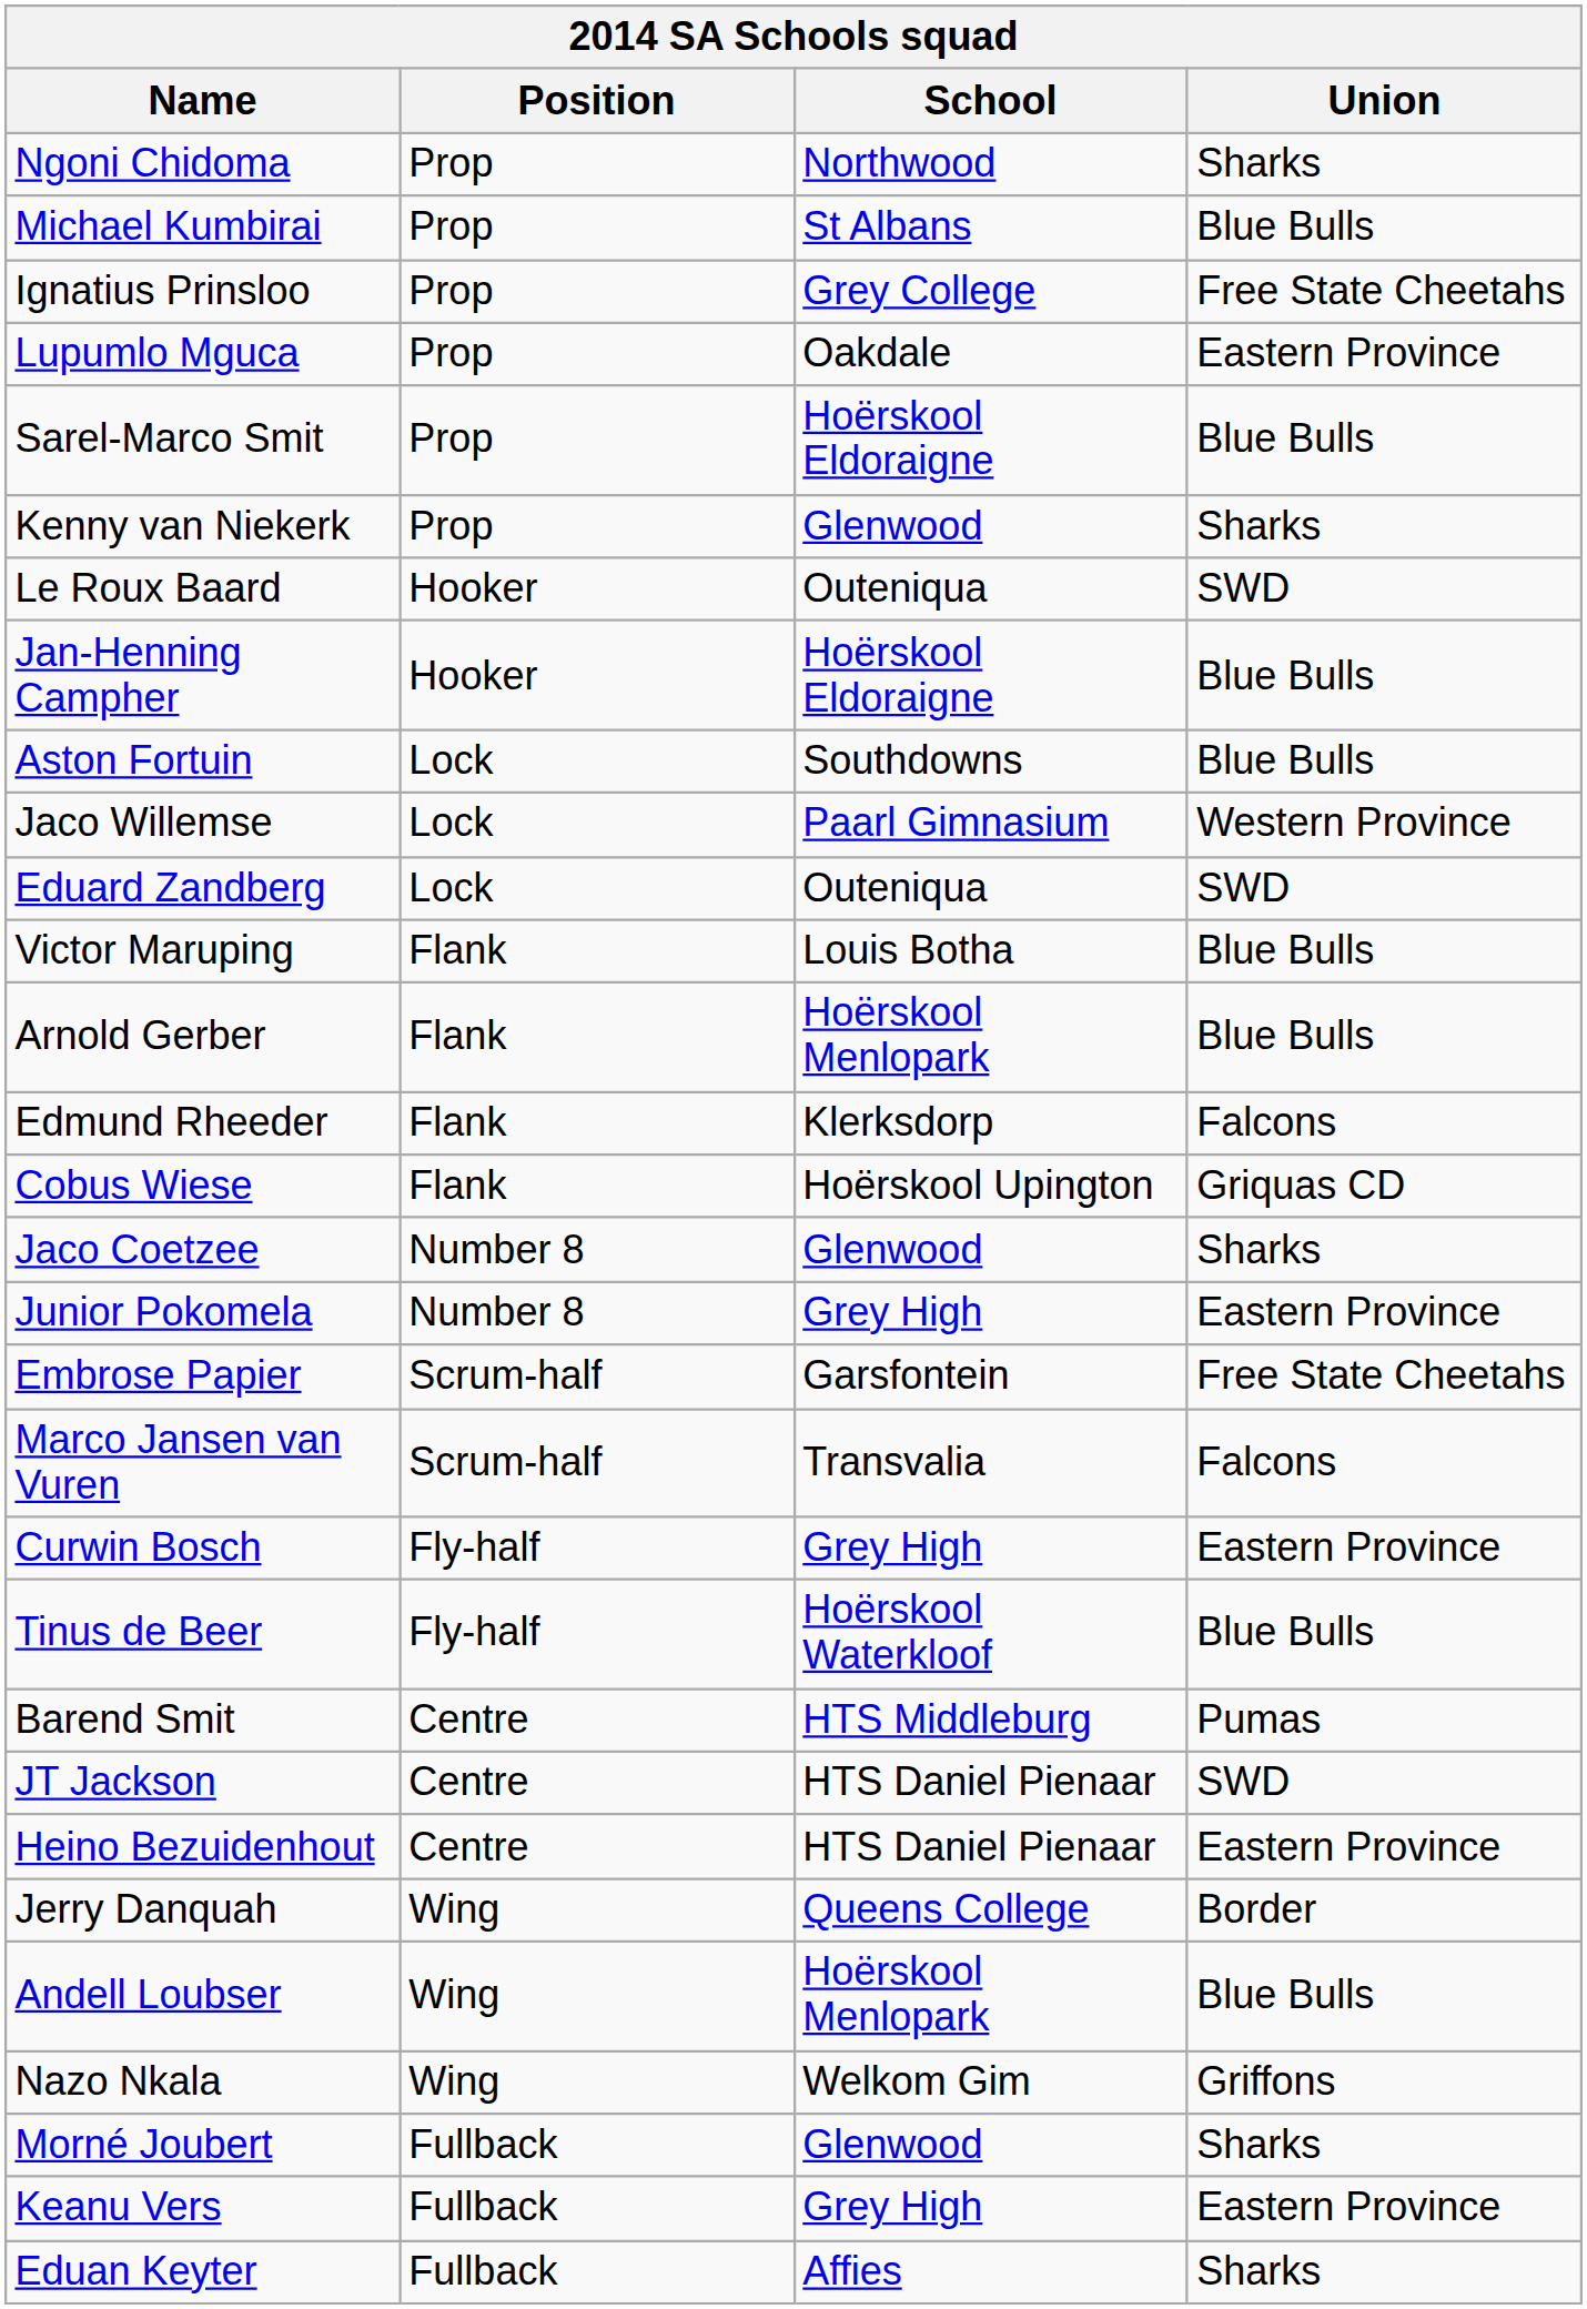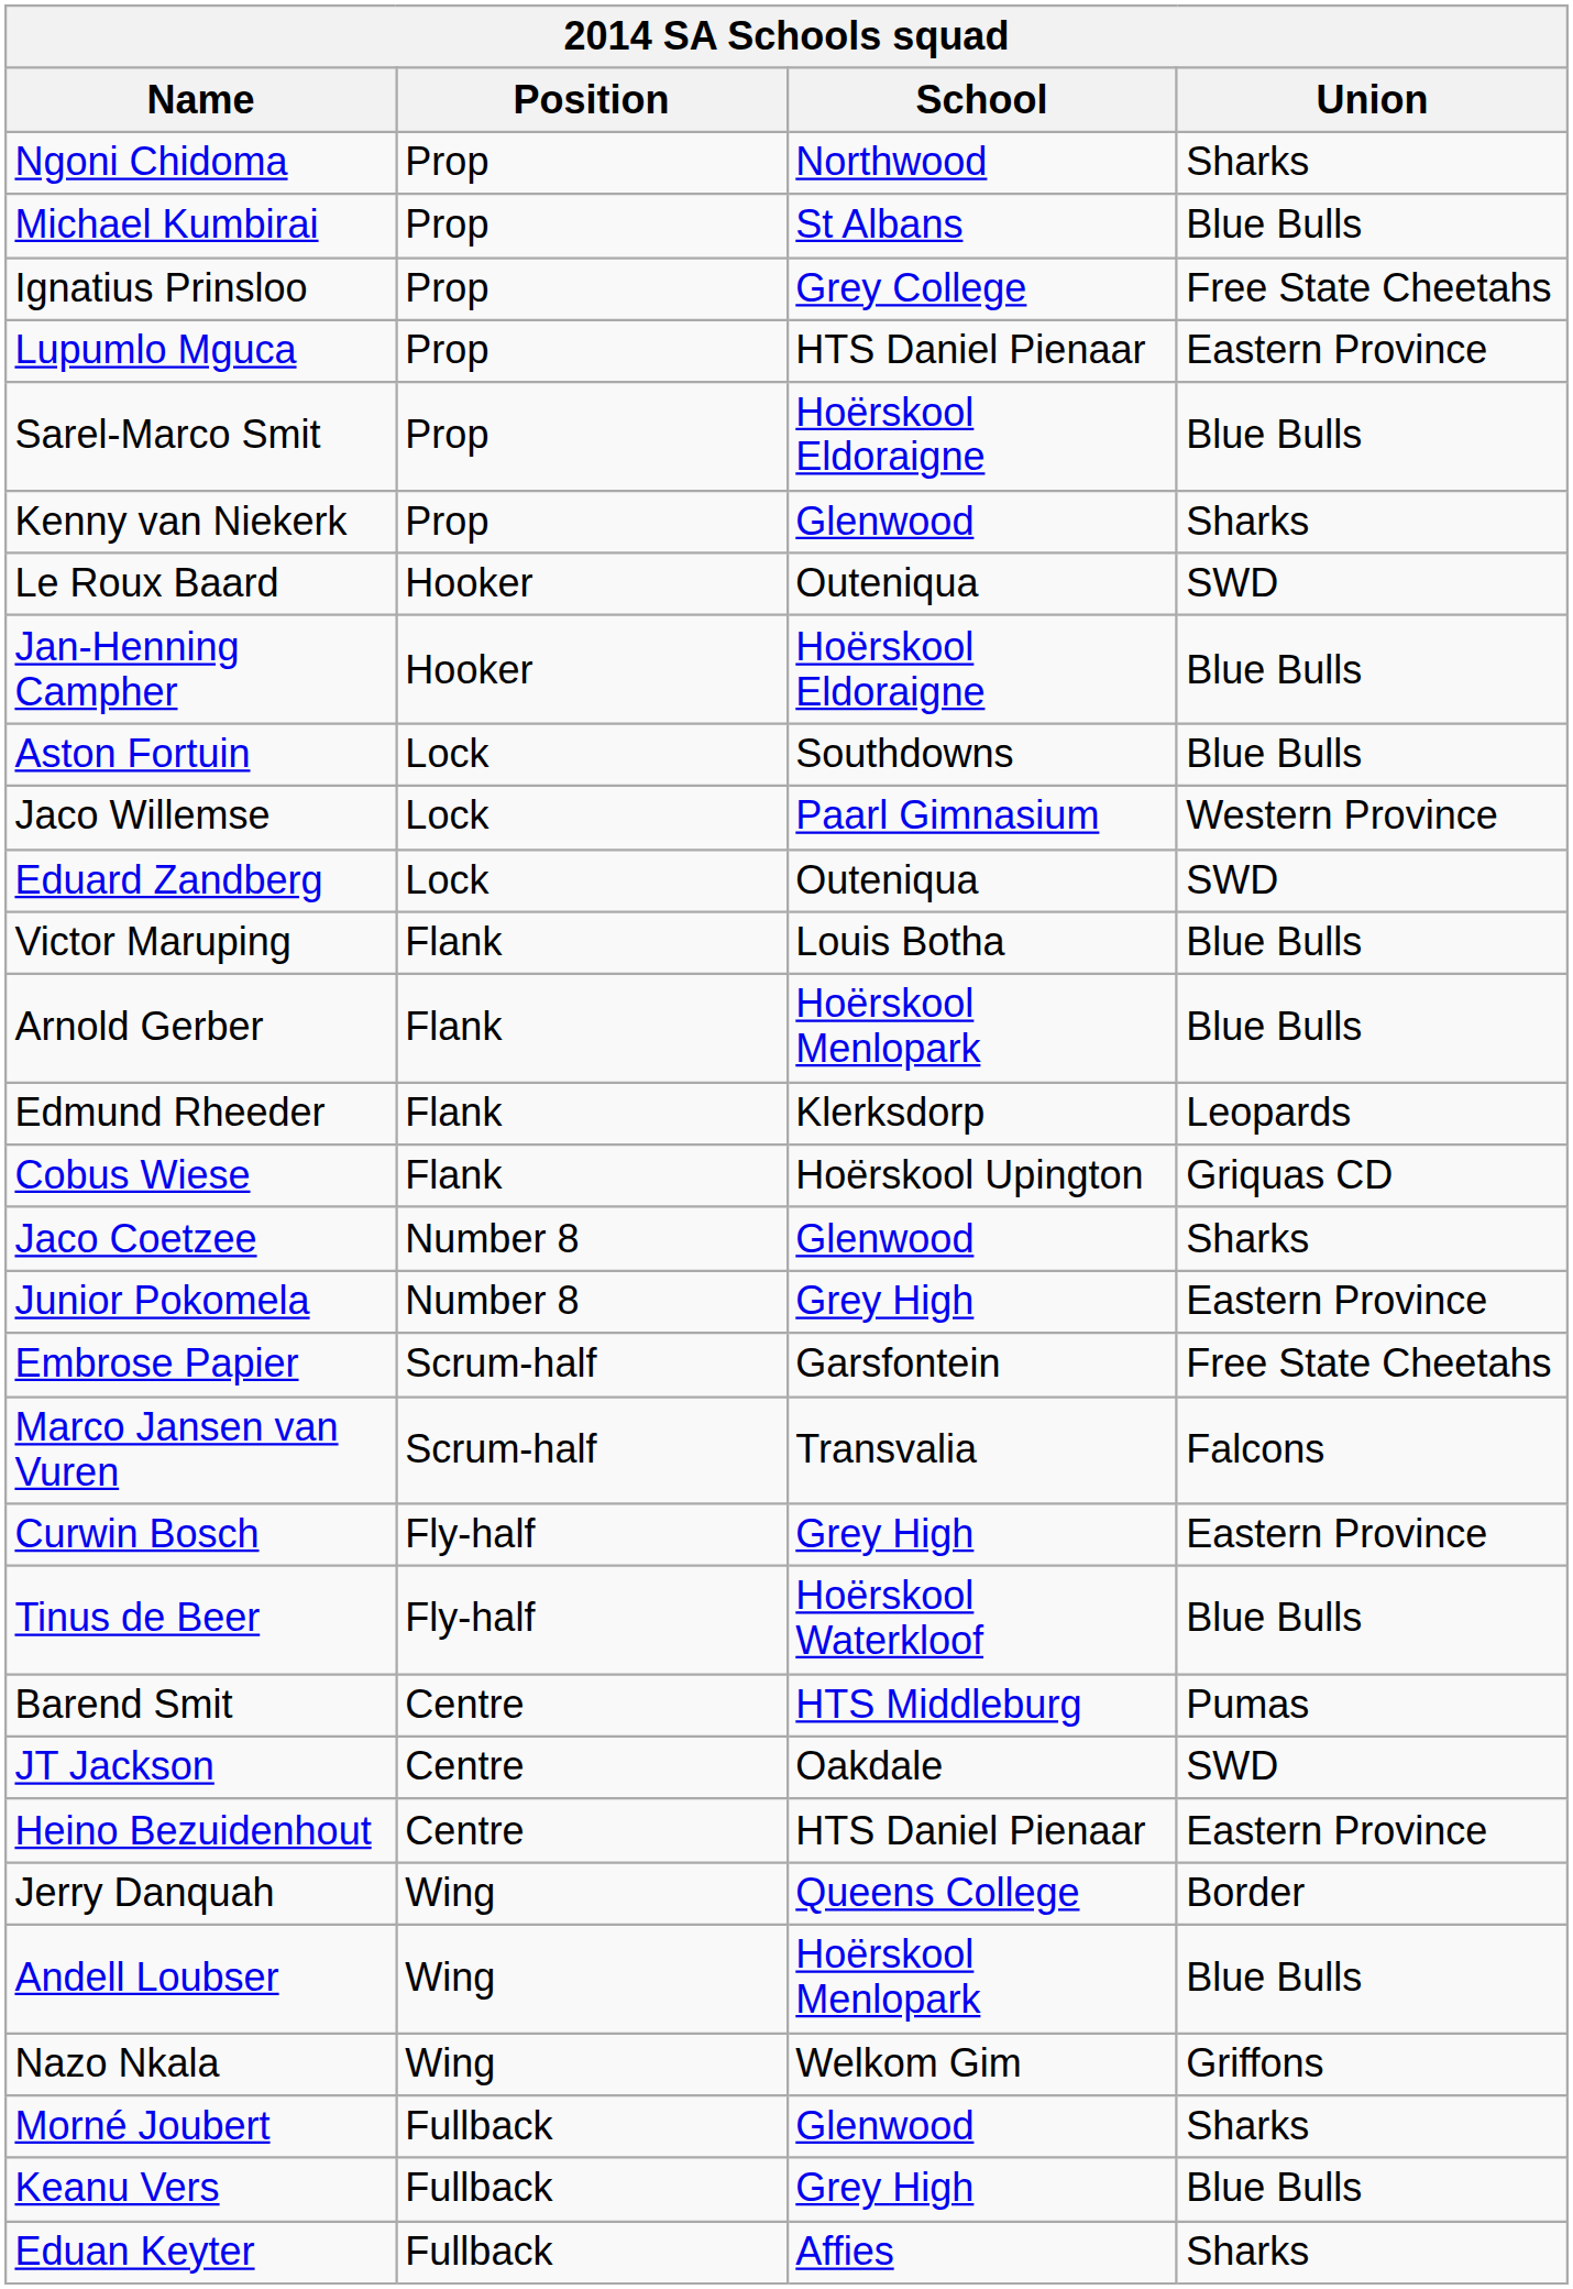Lupumlo Mguca | School: Oakdale -> HTS Daniel Pienaar
Edmund Rheeder | Union: Falcons -> Leopards
JT Jackson | School: HTS Daniel Pienaar -> Oakdale
Keanu Vers | Union: Eastern Province -> Blue Bulls
